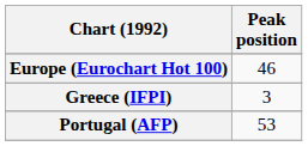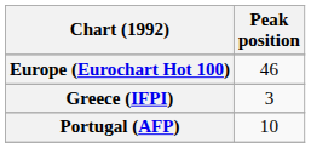Portugal (AFP) | Peak position: 53 -> 10
